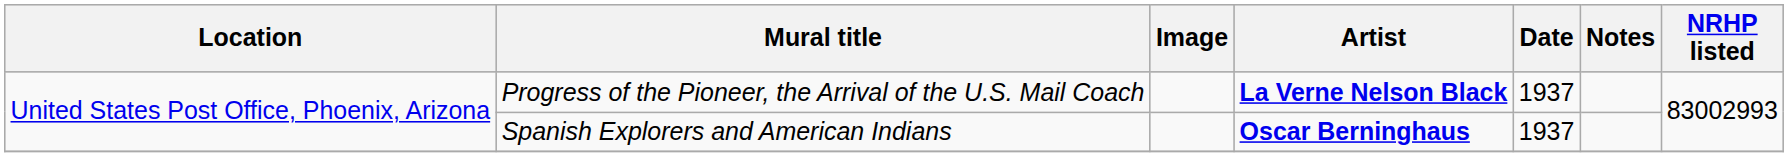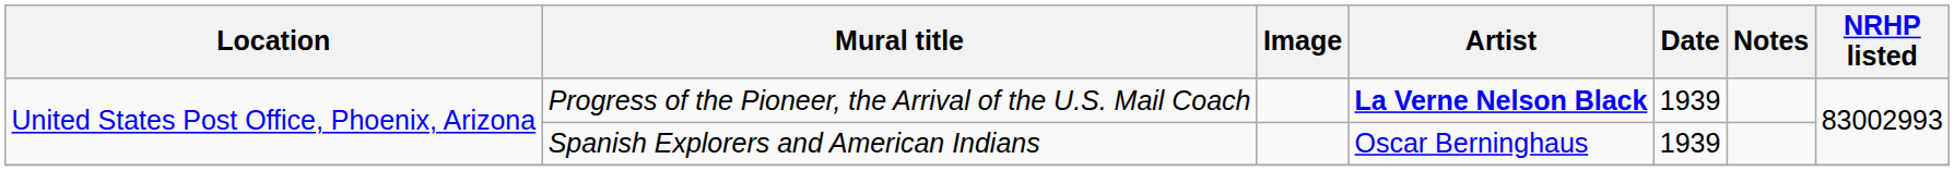Progress of the Pioneer, the Arrival of the U.S. Mail Coach | Date: 1937 -> 1939
Spanish Explorers and American Indians | Artist: bold -> normal
Spanish Explorers and American Indians | Date: 1937 -> 1939
